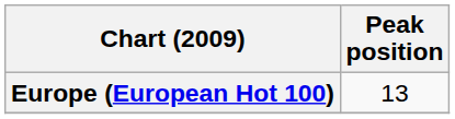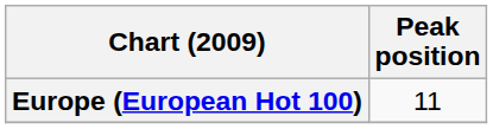Europe (European Hot 100) | Peak position: 13 -> 11
